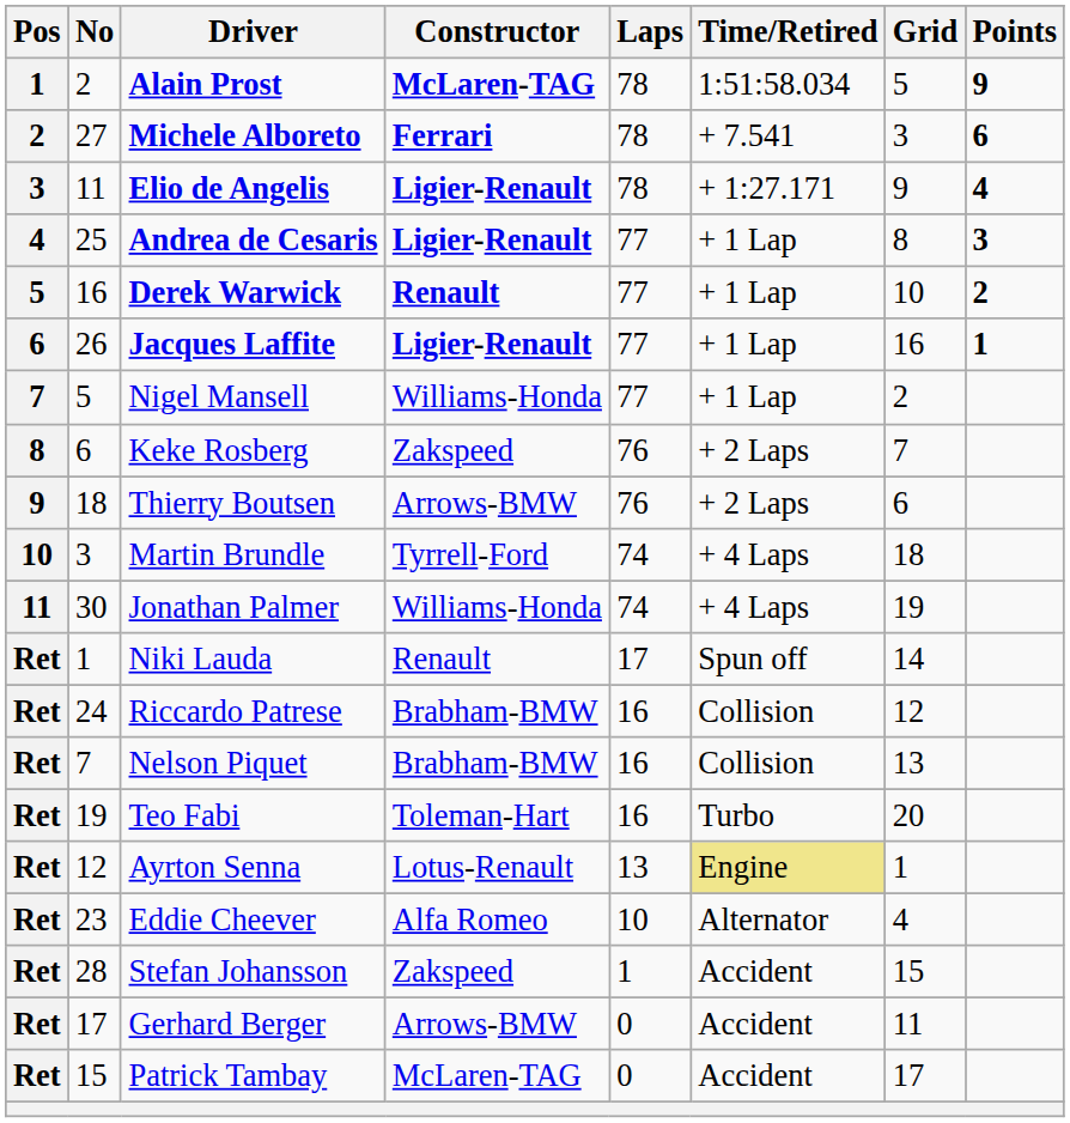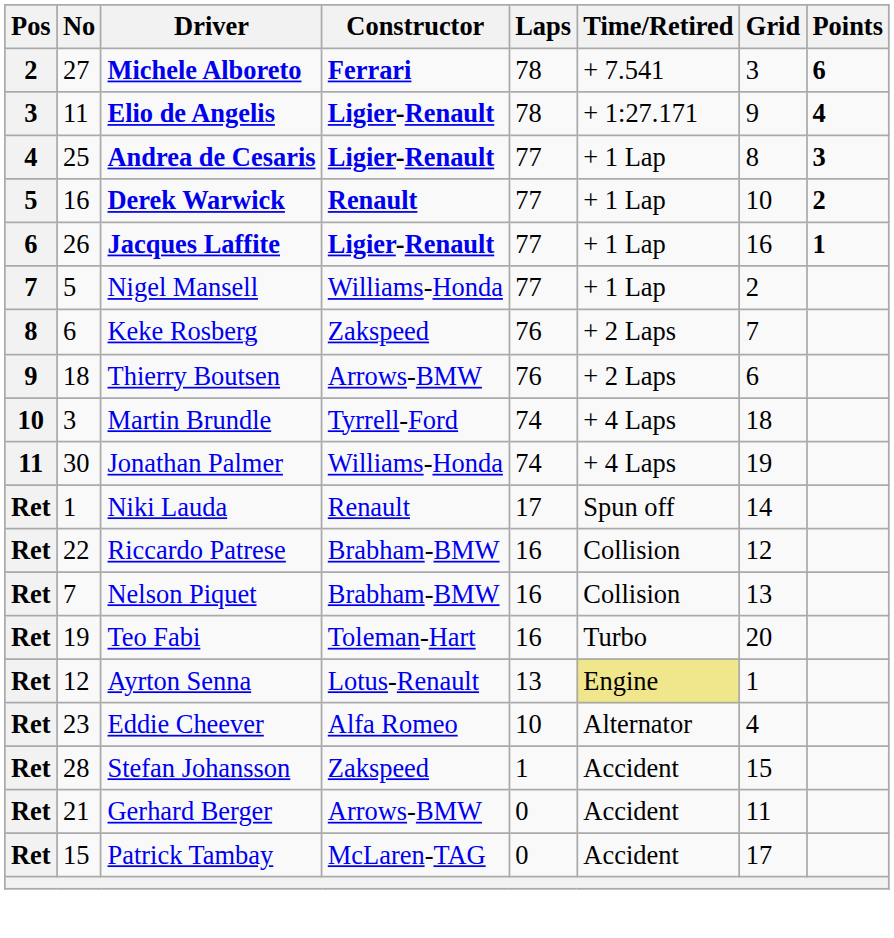- row: 1 | 2 | Alain Prost | McLaren-TAG | 78 | 1:51:58.034 | 5 | 9
Riccardo Patrese | No: 24 -> 22
Gerhard Berger | No: 17 -> 21
